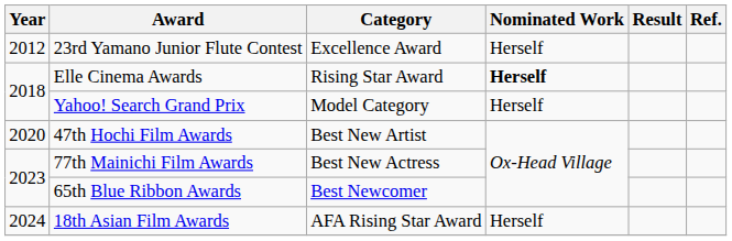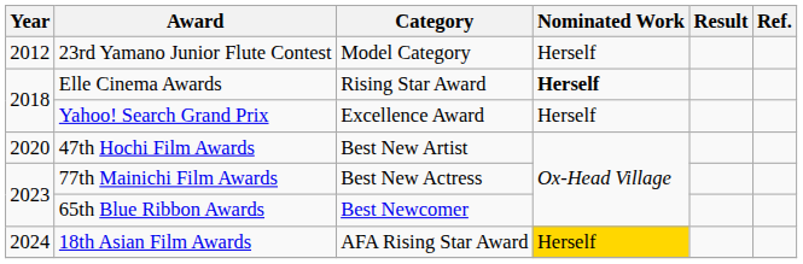23rd Yamano Junior Flute Contest | Category: Excellence Award -> Model Category
Yahoo! Search Grand Prix | Category: Model Category -> Excellence Award
18th Asian Film Awards | Nominated Work: no background -> gold background
